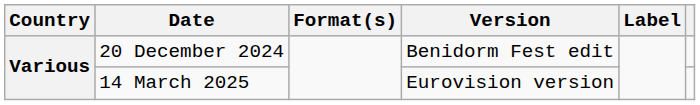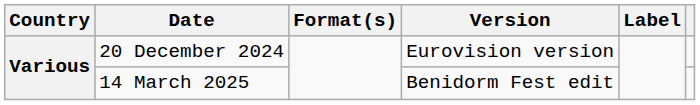20 December 2024 | Version: Benidorm Fest edit -> Eurovision version
14 March 2025 | Version: Eurovision version -> Benidorm Fest edit
